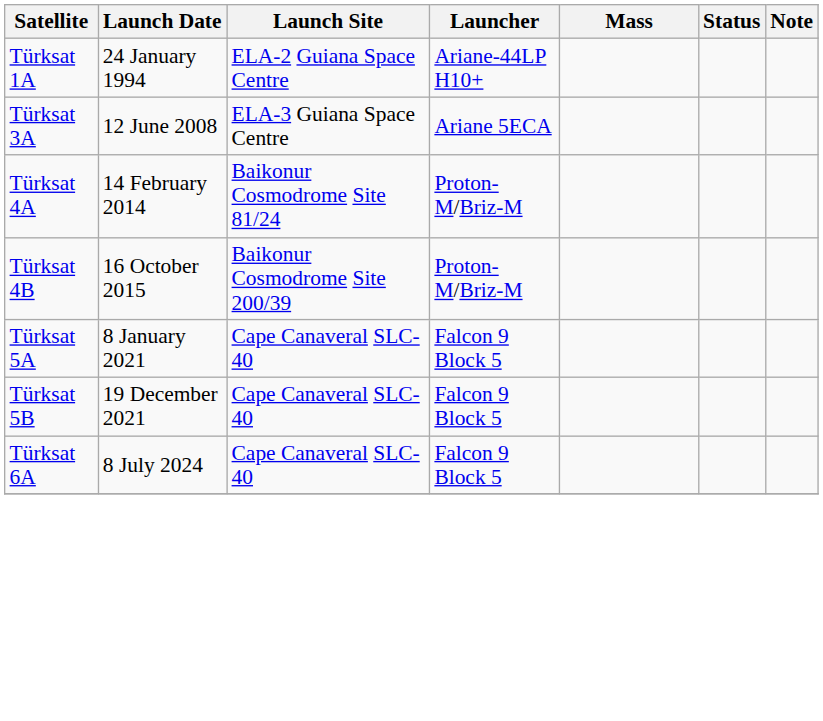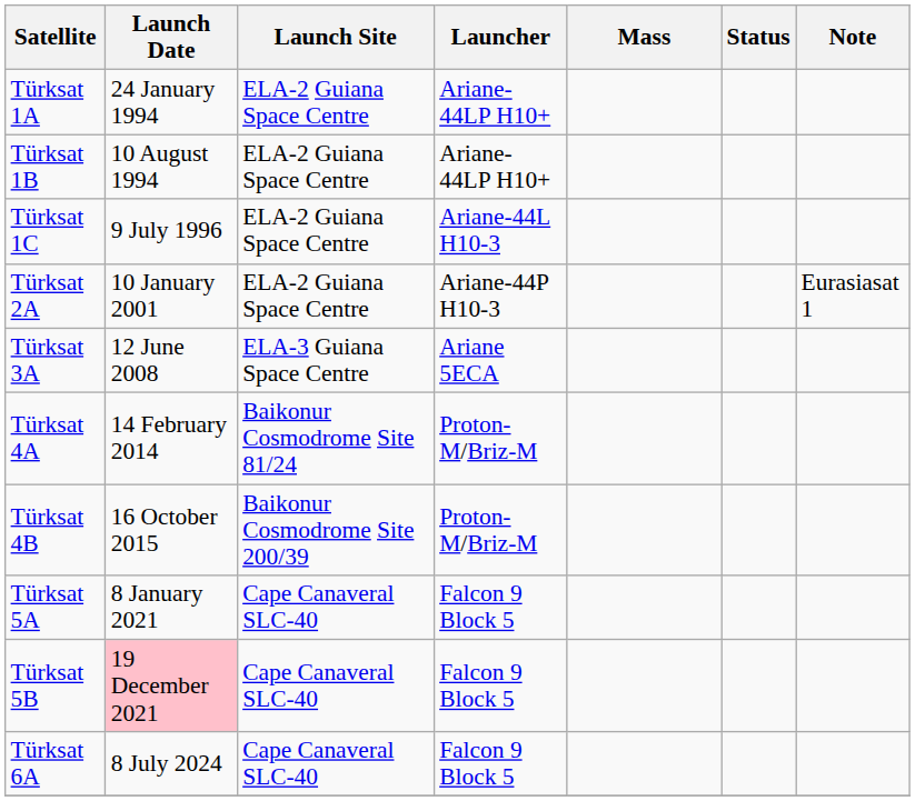+ row: Türksat 1B | 10 August 1994 | ELA-2 Guiana Space Centre | Ariane-44LP H10+
+ row: Türksat 1C | 9 July 1996 | ELA-2 Guiana Space Centre | Ariane-44L H10-3
+ row: Türksat 2A | 10 January 2001 | ELA-2 Guiana Space Centre | Ariane-44P H10-3 | Eurasiasat 1
Türksat 5B | Launch Date: no background -> pink background
